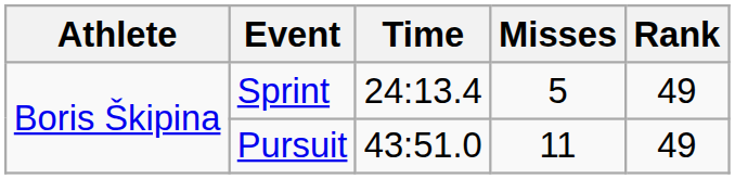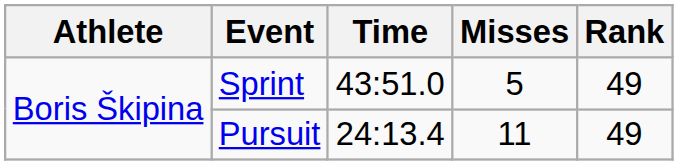Sprint | Time: 24:13.4 -> 43:51.0
Pursuit | Time: 43:51.0 -> 24:13.4
